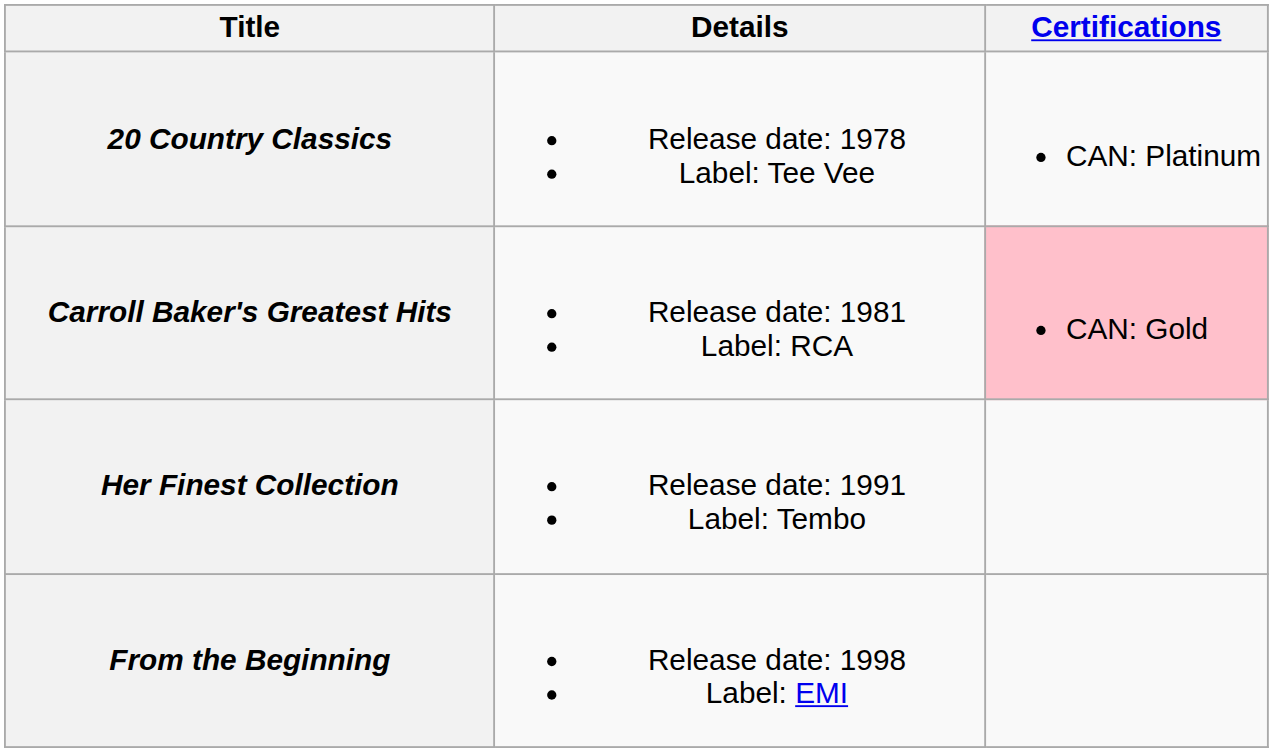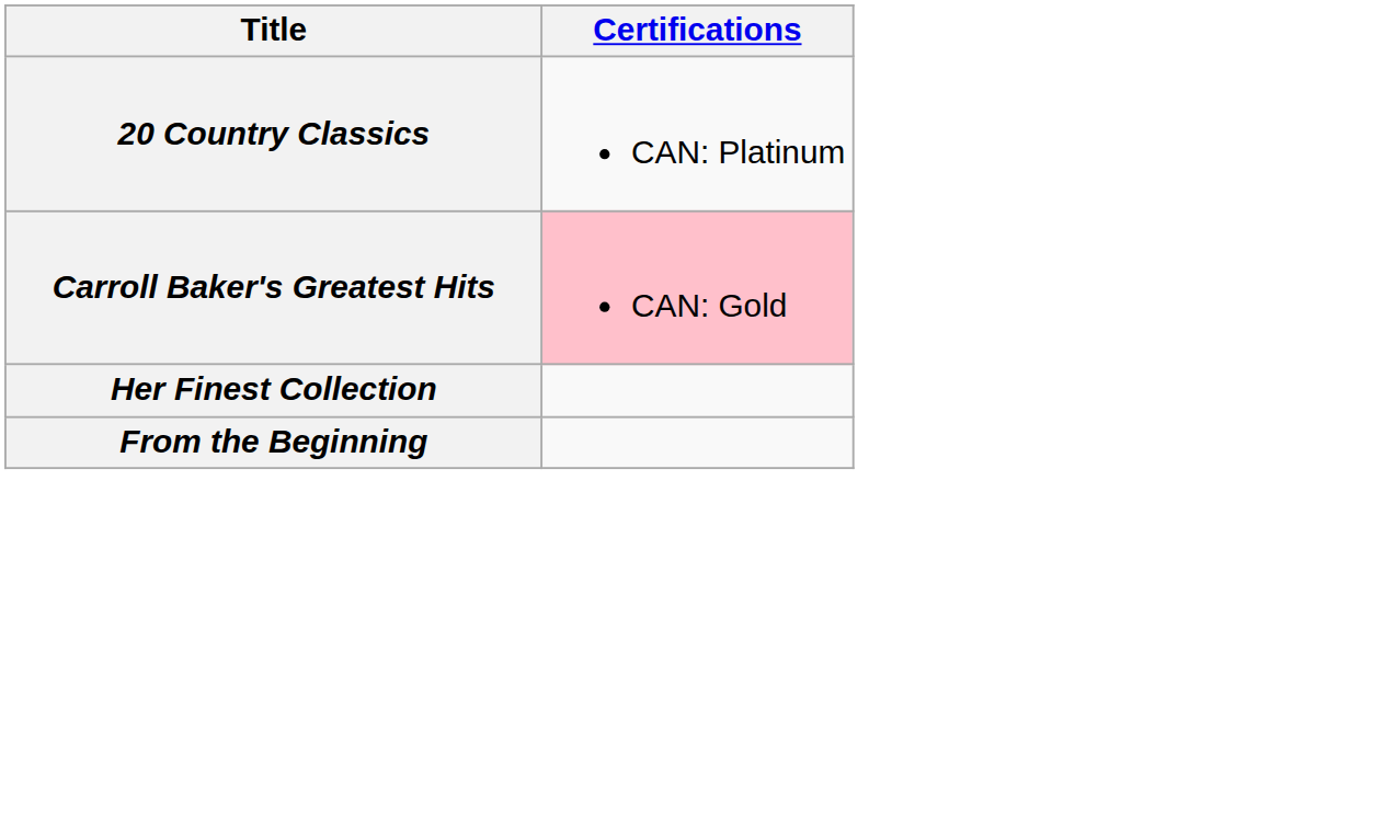- column: Details | Release date: 1978 Label: Tee Vee | Release date: 1981 Label: RCA | Release date: 1991 Label: Tembo | Release date: 1998 Label: EMI
